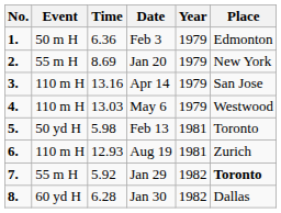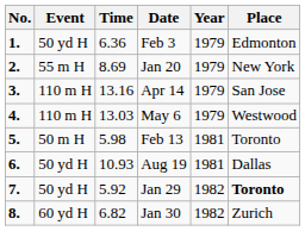Feb 3 | Event: 50 m H -> 50 yd H
Feb 13 | Event: 50 yd H -> 50 m H
Aug 19 | Event: 110 m H -> 50 yd H
Aug 19 | Time: 12.93 -> 10.93
Aug 19 | Place: Zurich -> Dallas
Jan 29 | Event: 55 m H -> 50 yd H
Jan 30 | Time: 6.28 -> 6.82
Jan 30 | Place: Dallas -> Zurich
